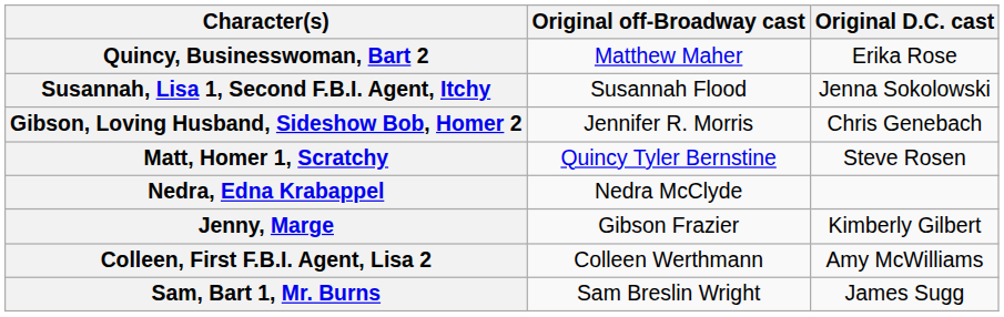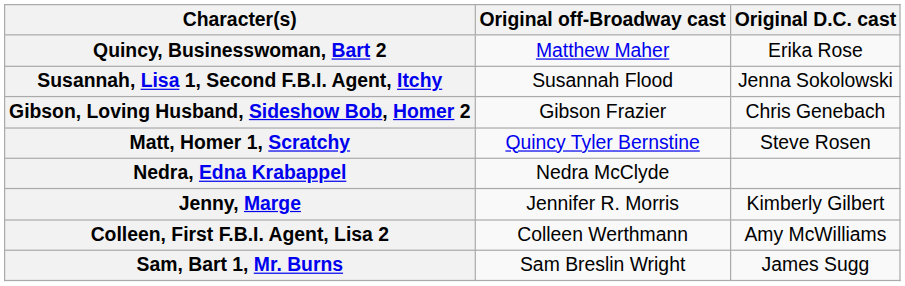Gibson, Loving Husband, Sideshow Bob, Homer 2 | Original off-Broadway cast: Jennifer R. Morris -> Gibson Frazier
Jenny, Marge | Original off-Broadway cast: Gibson Frazier -> Jennifer R. Morris
